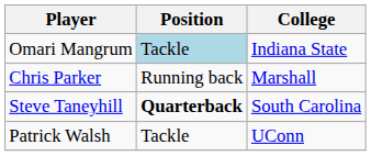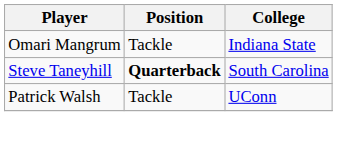Omari Mangrum | Position: lightblue background -> no background
- row: Chris Parker | Running back | Marshall
